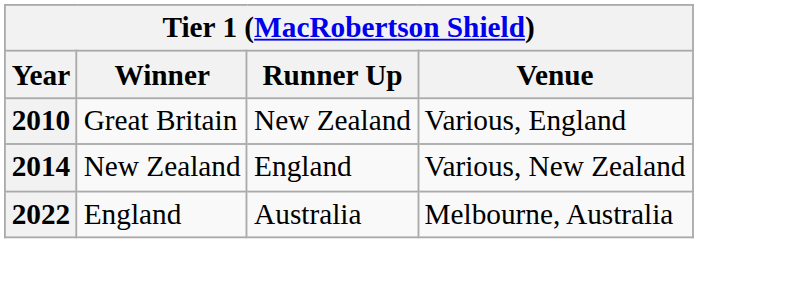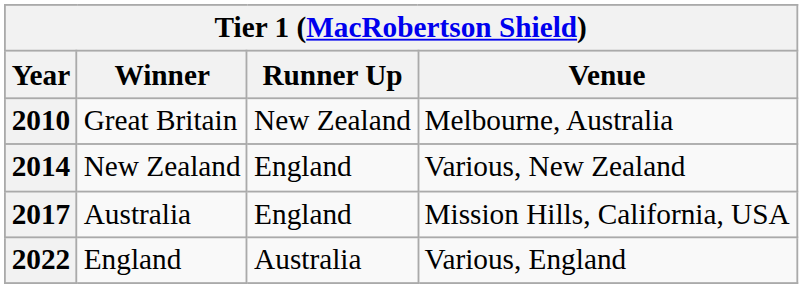2010 | Venue: Various, England -> Melbourne, Australia
+ row: 2017 | Australia | England | Mission Hills, California, USA
2022 | Venue: Melbourne, Australia -> Various, England
